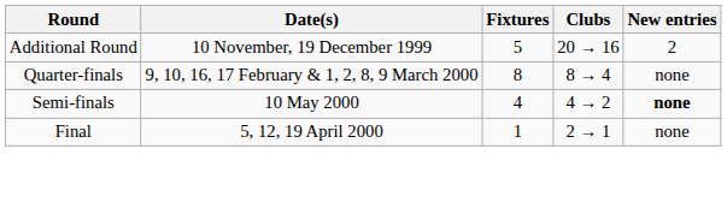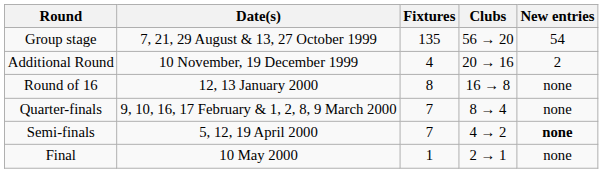+ row: Group stage | 7, 21, 29 August & 13, 27 October 1999 | 135 | 56 → 20 | 54
Additional Round | Fixtures: 5 -> 4
+ row: Round of 16 | 12, 13 January 2000 | 8 | 16 → 8 | none
Quarter-finals | Fixtures: 8 -> 7
Semi-finals | Date(s): 10 May 2000 -> 5, 12, 19 April 2000
Semi-finals | Fixtures: 4 -> 7
Final | Date(s): 5, 12, 19 April 2000 -> 10 May 2000
